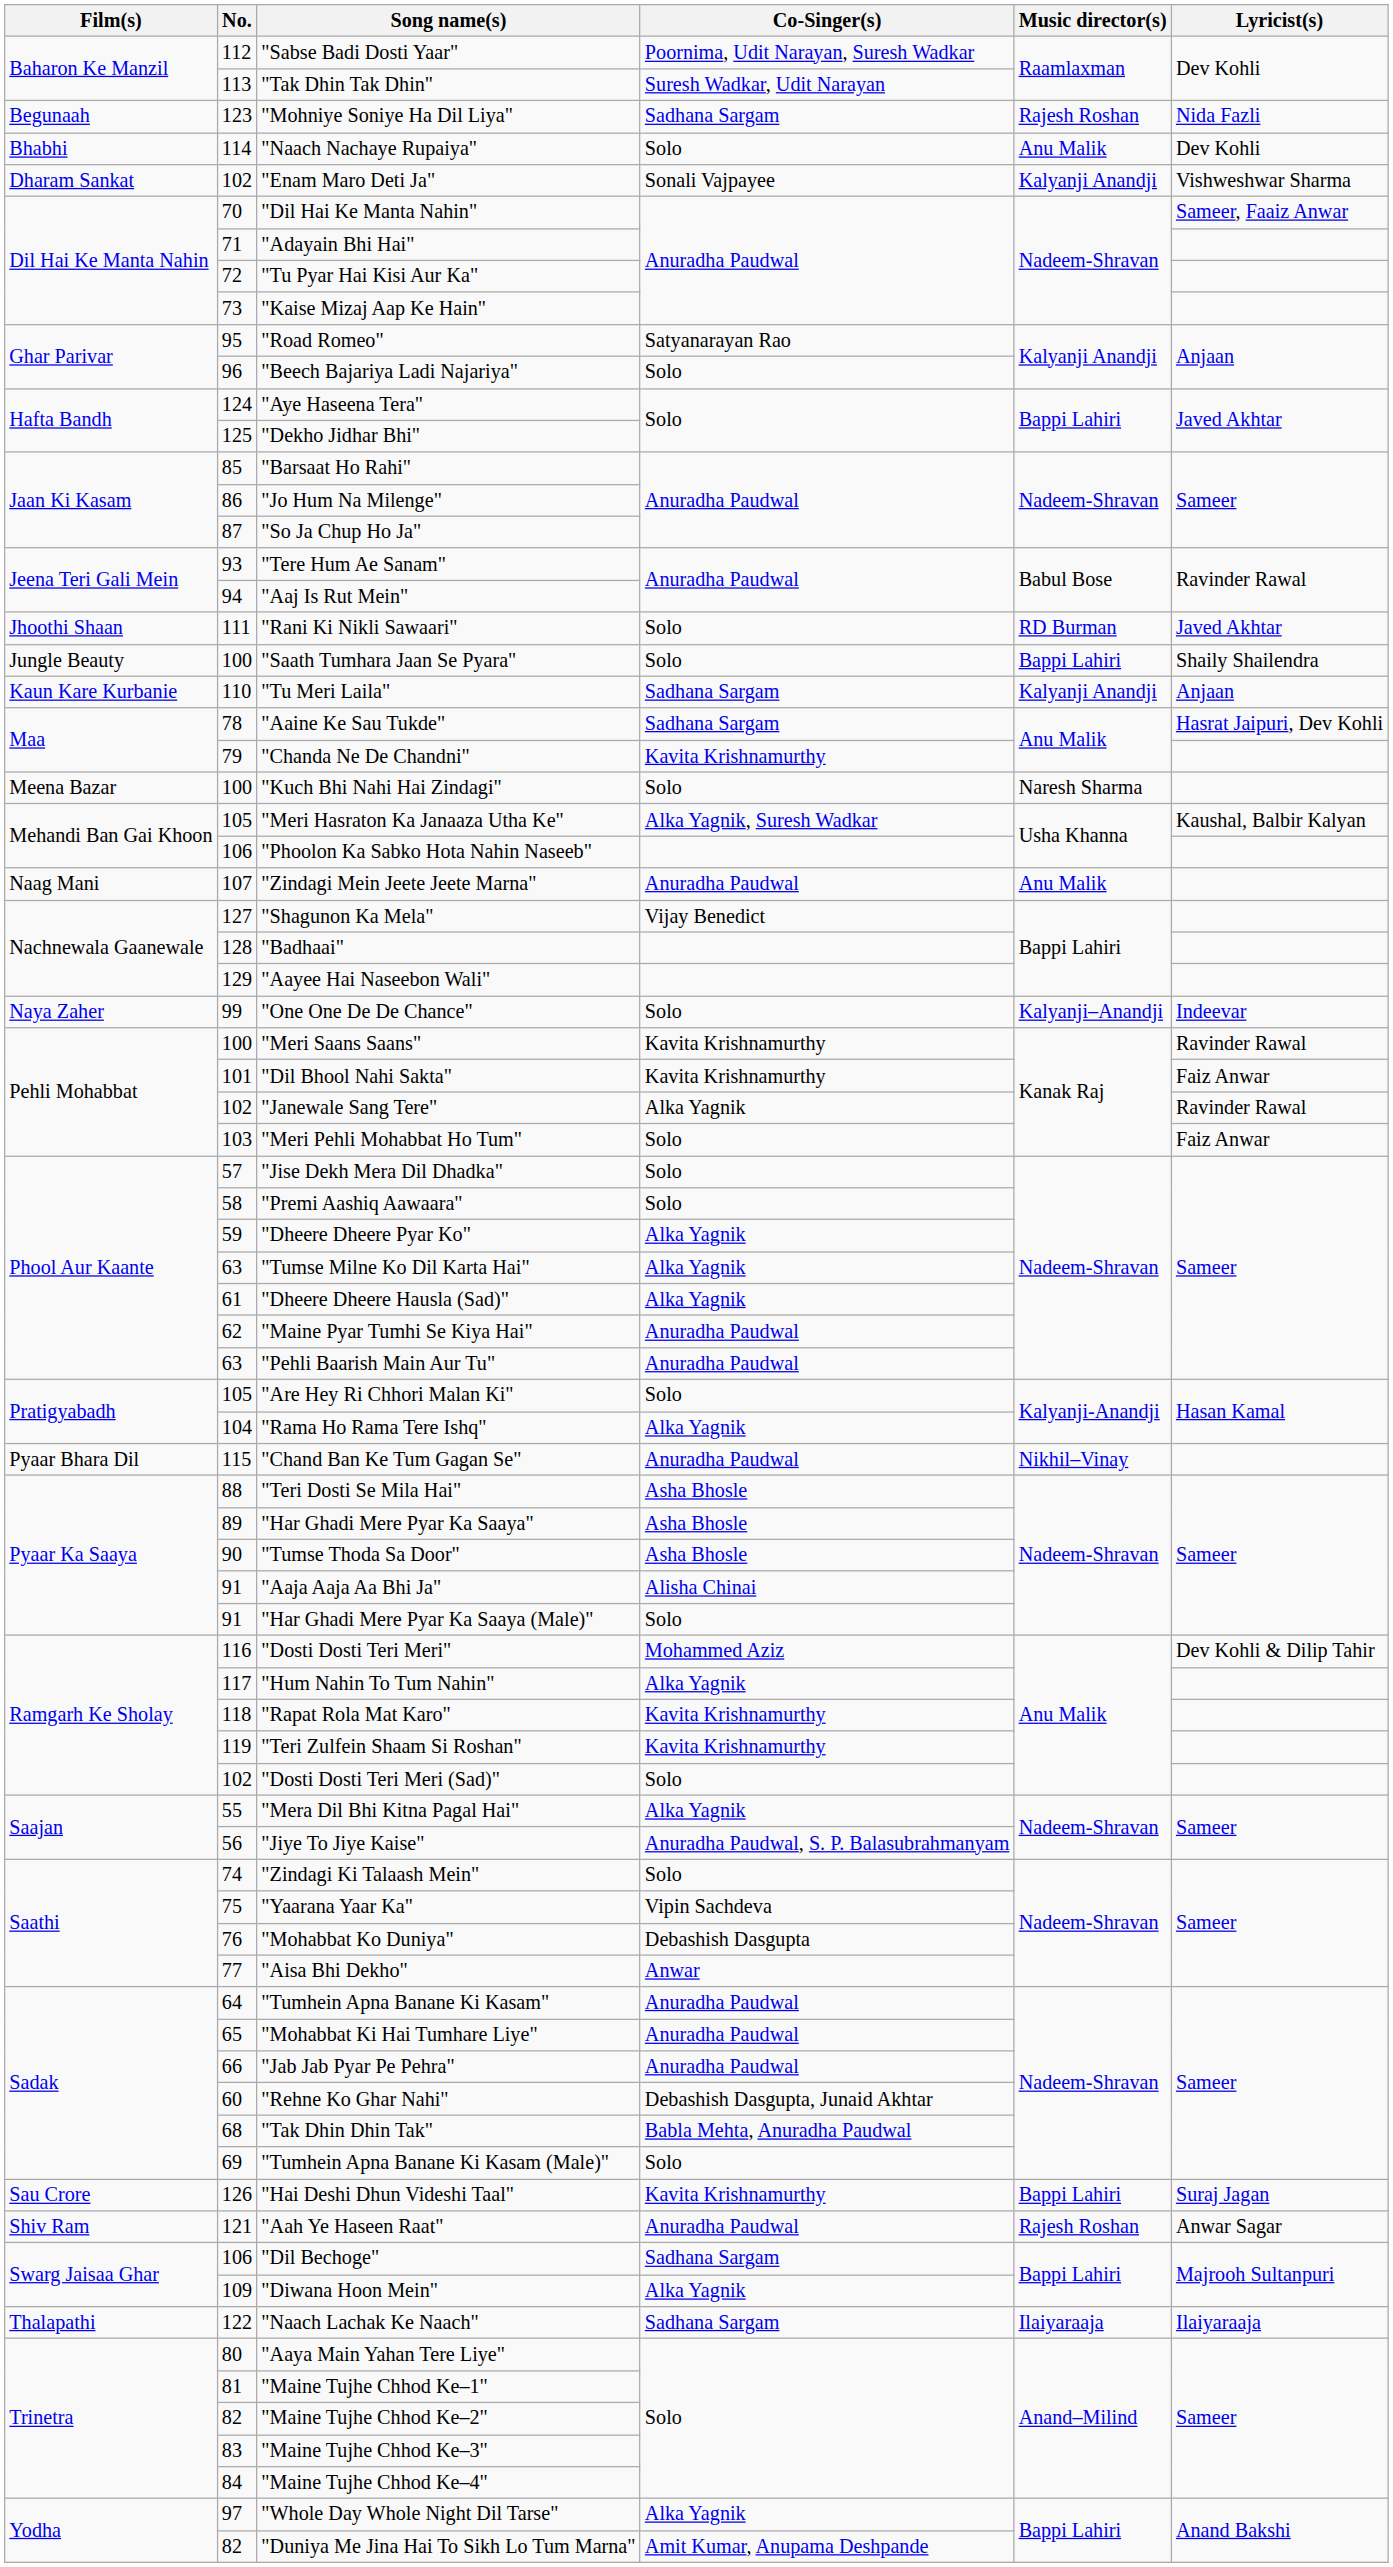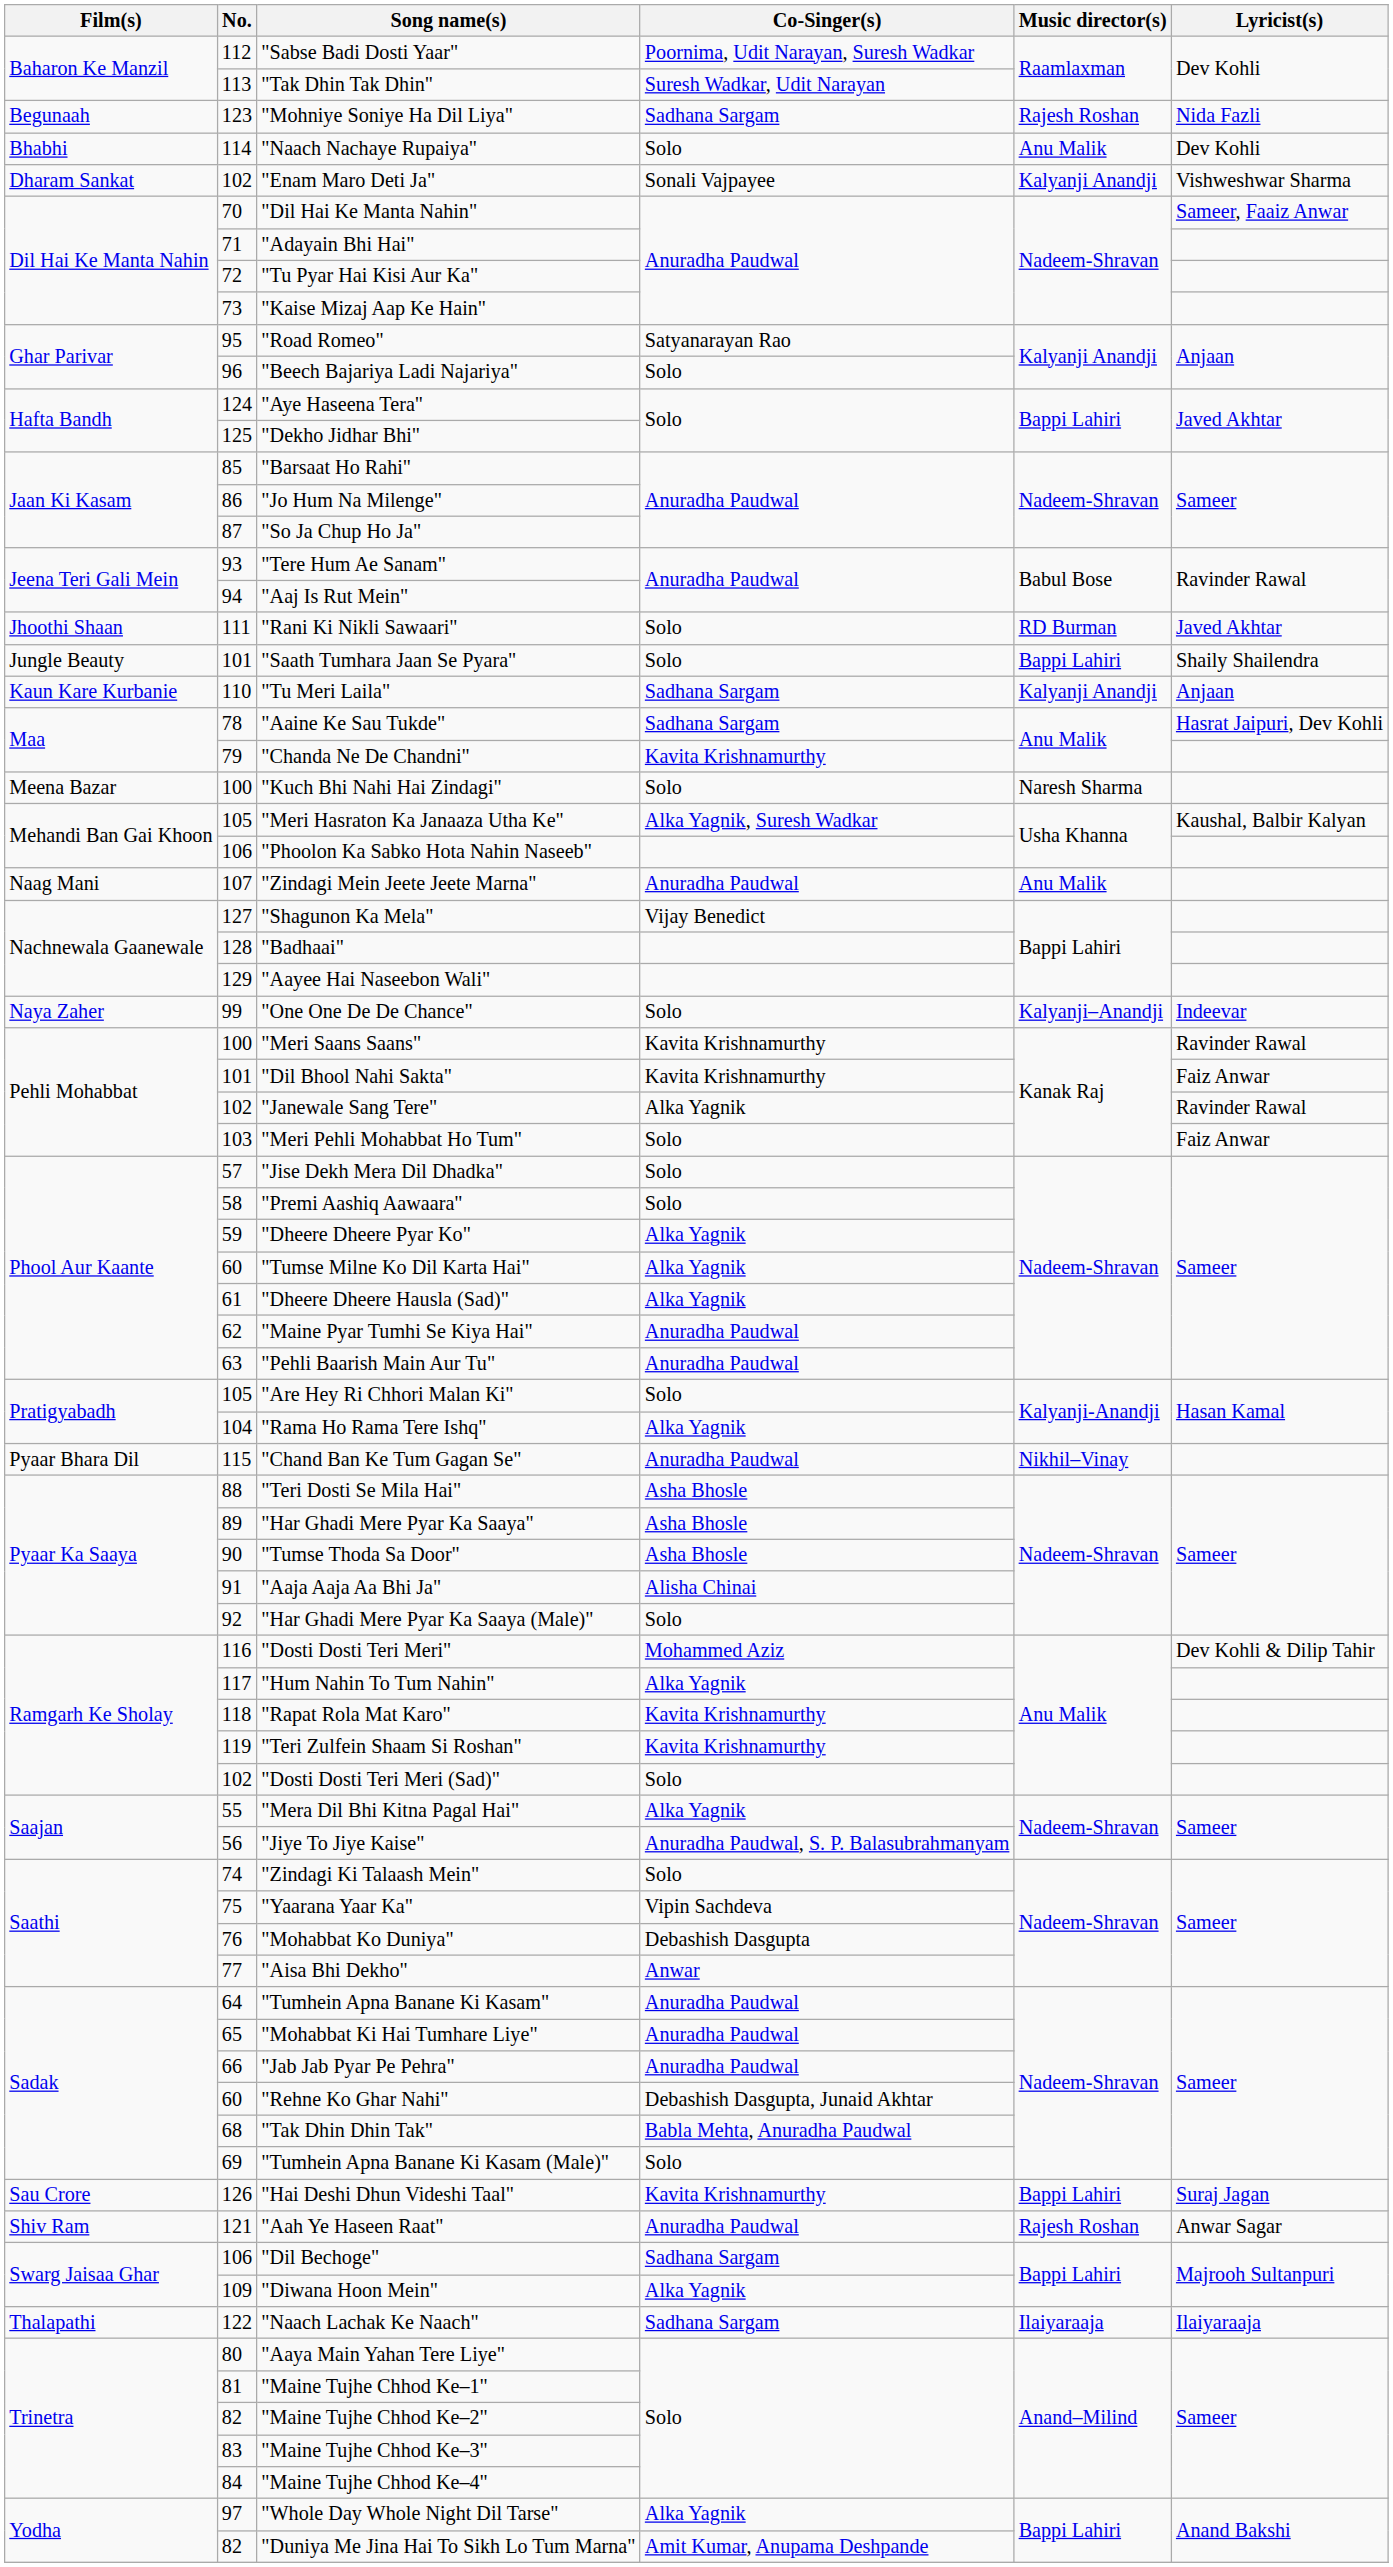"Saath Tumhara Jaan Se Pyara" | No.: 100 -> 101
"Tumse Milne Ko Dil Karta Hai" | No.: 63 -> 60
"Har Ghadi Mere Pyar Ka Saaya (Male)" | No.: 91 -> 92
